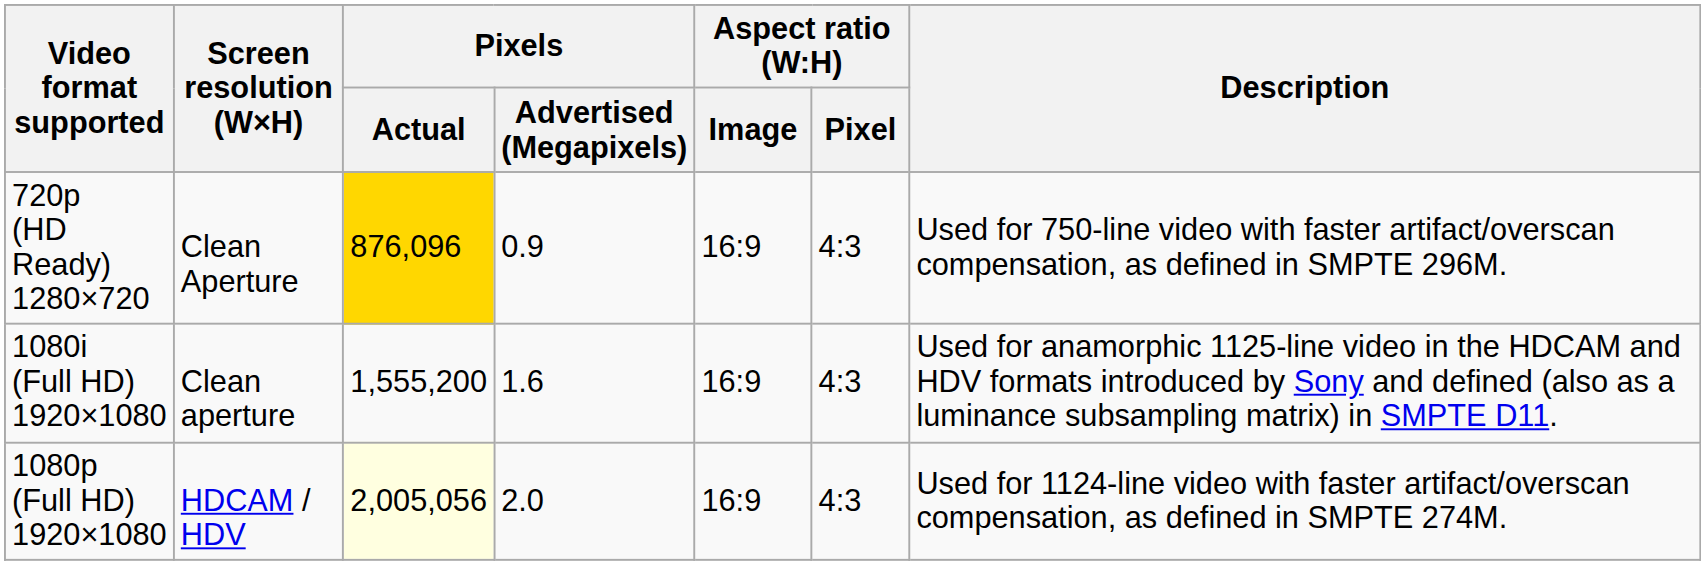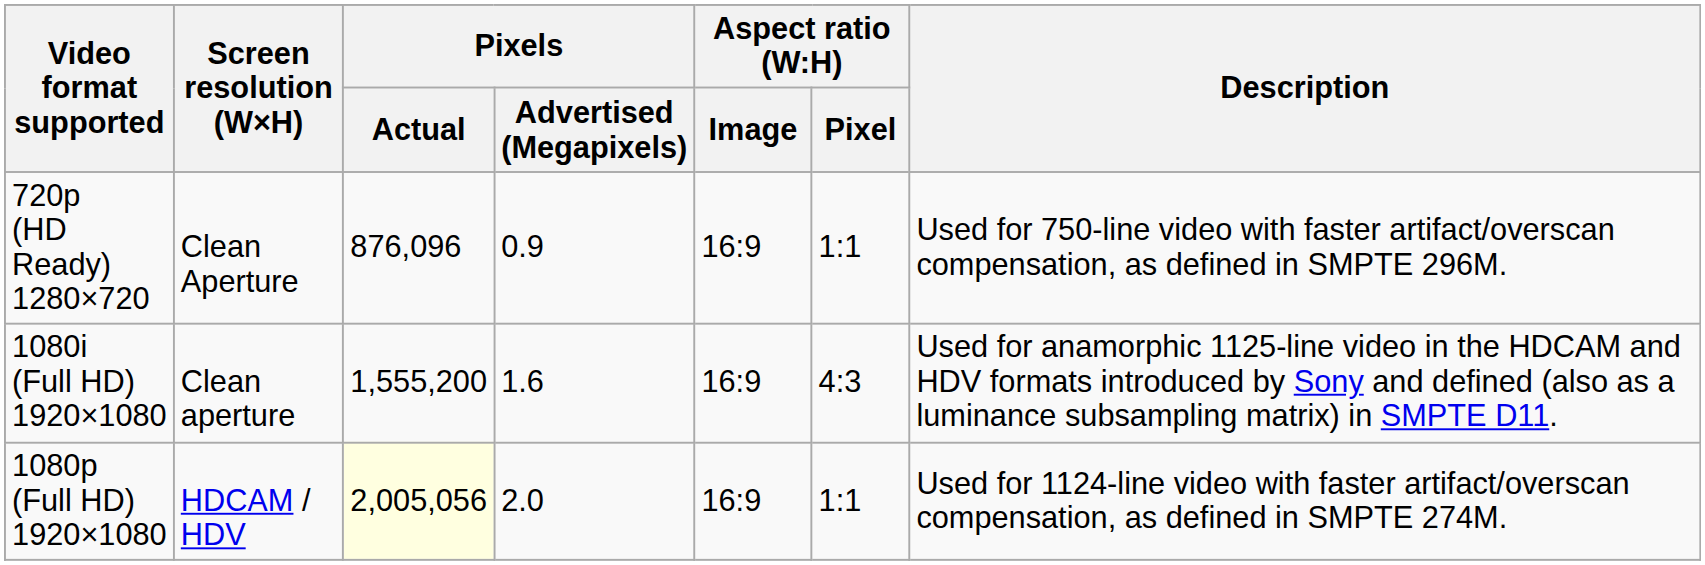720p (HD Ready) 1280×720 | Pixels / Actual: gold background -> no background
720p (HD Ready) 1280×720 | Aspect ratio (W:H) / Pixel: 4:3 -> 1:1
1080p (Full HD) 1920×1080 | Aspect ratio (W:H) / Pixel: 4:3 -> 1:1
